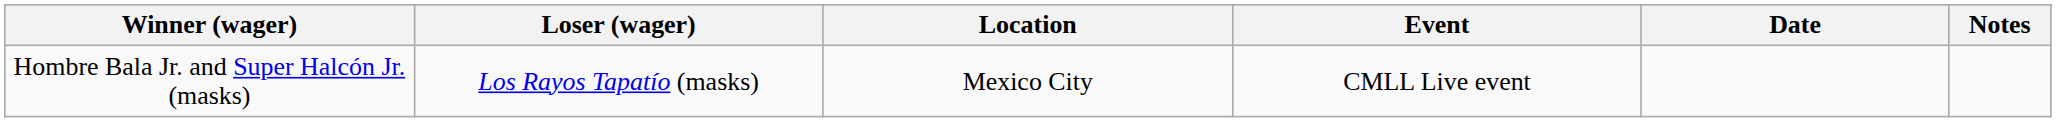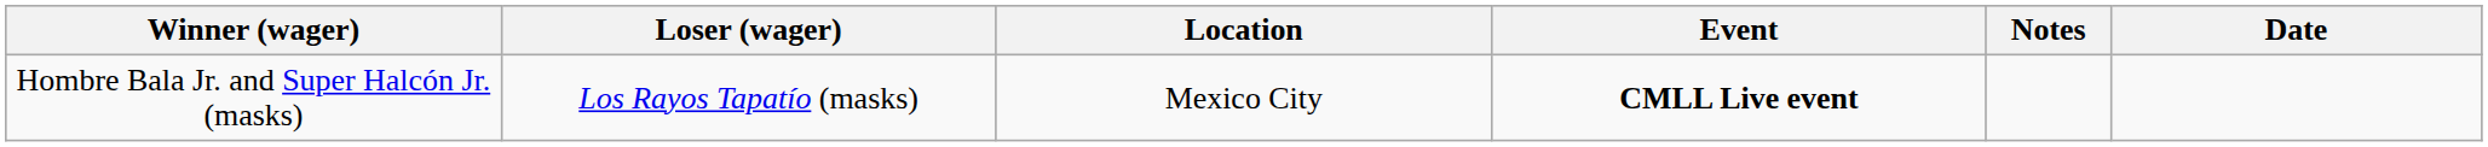columns swapped: Date <-> Notes
Hombre Bala Jr. and Super Halcón Jr. (masks) | Event: normal -> bold
